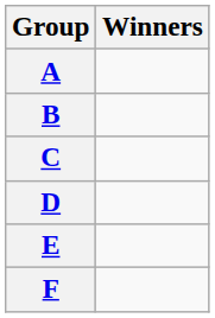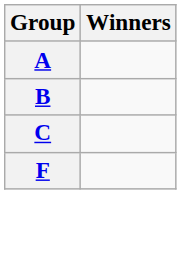- row: D
- row: E
